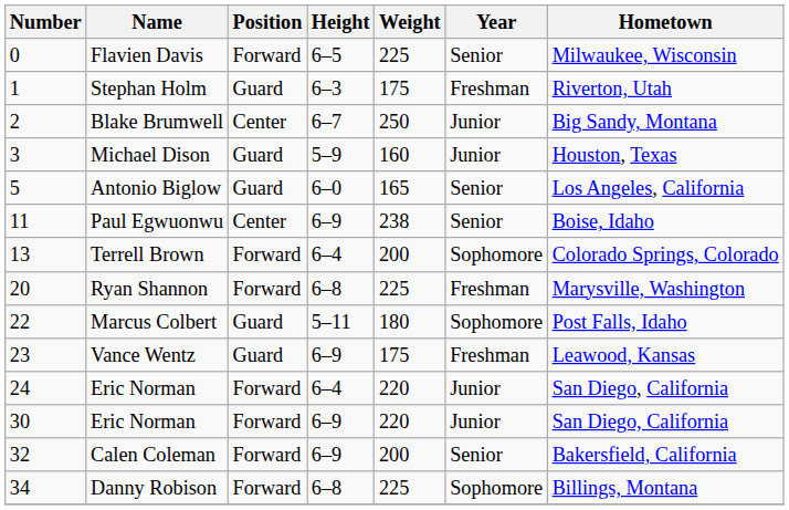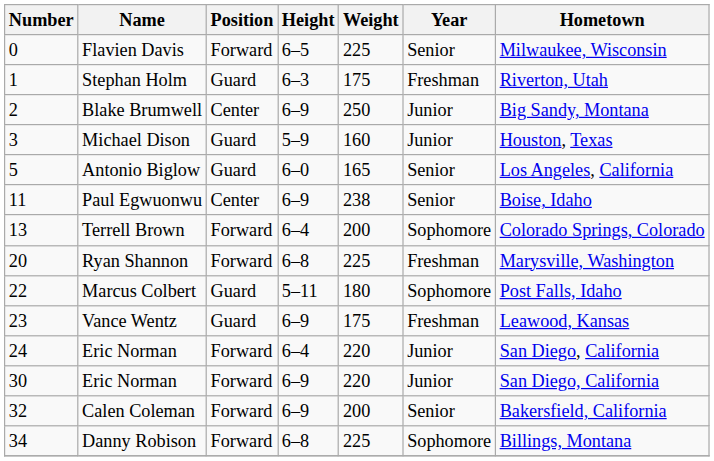Blake Brumwell | Height: 6–7 -> 6–9
